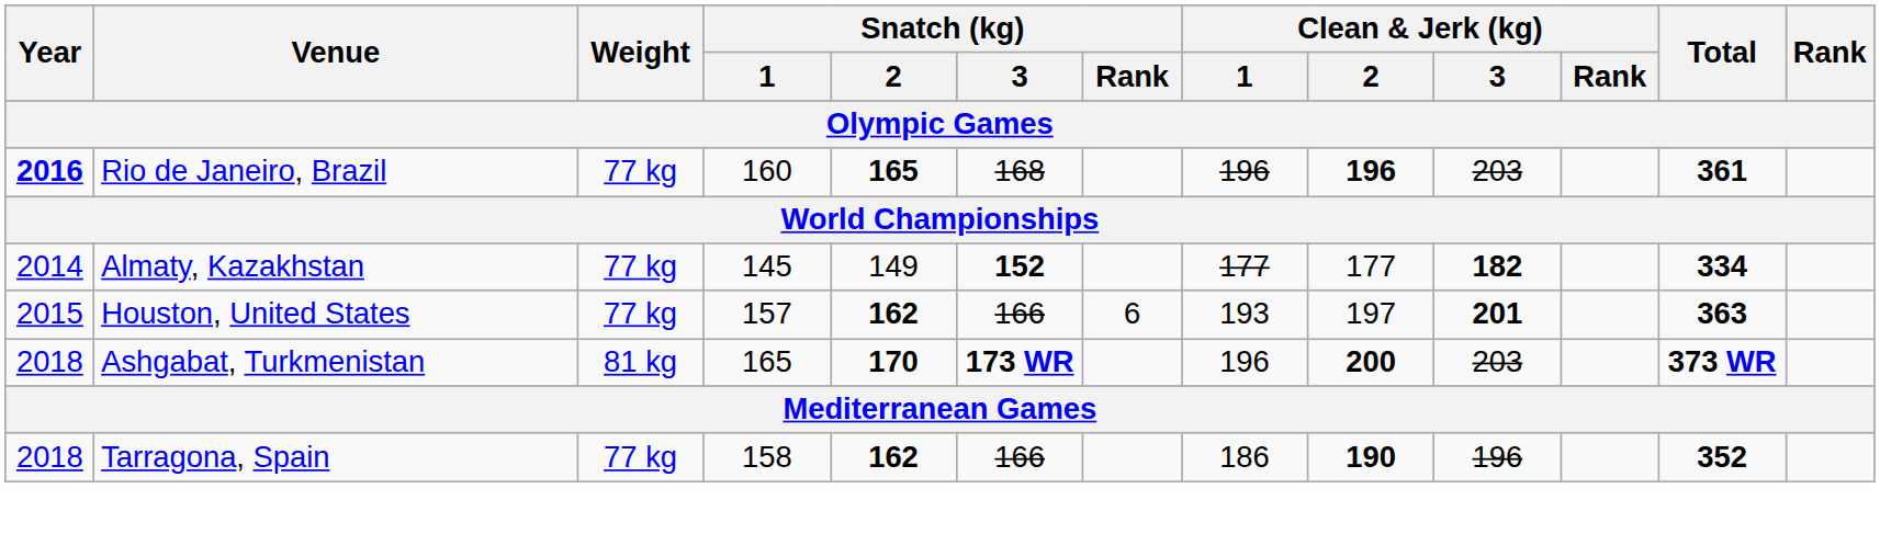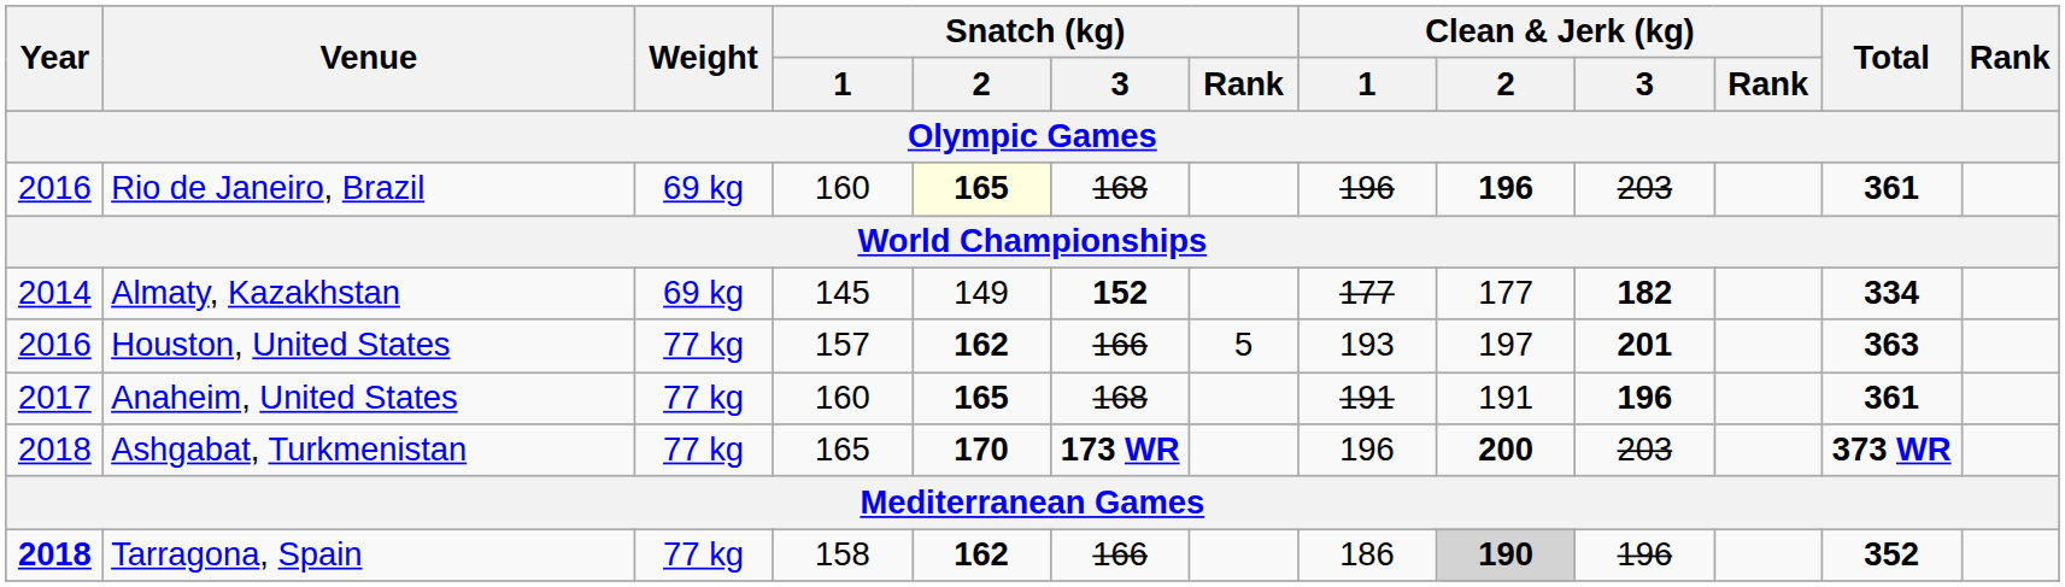Rio de Janeiro, Brazil | Year: bold -> normal
Rio de Janeiro, Brazil | Weight: 77 kg -> 69 kg
Rio de Janeiro, Brazil | Snatch (kg) / 2: no background -> lightyellow background
Almaty, Kazakhstan | Weight: 77 kg -> 69 kg
Houston, United States | Year: 2015 -> 2016
Houston, United States | Snatch (kg) / Rank: 6 -> 5
+ row: 2017 | Anaheim, United States | 77 kg | 160 | 165 | 168 | 191 | 191 | 196 | 361
Ashgabat, Turkmenistan | Weight: 81 kg -> 77 kg
Tarragona, Spain | Year: normal -> bold
Tarragona, Spain | Clean & Jerk (kg) / 2: no background -> lightgrey background
